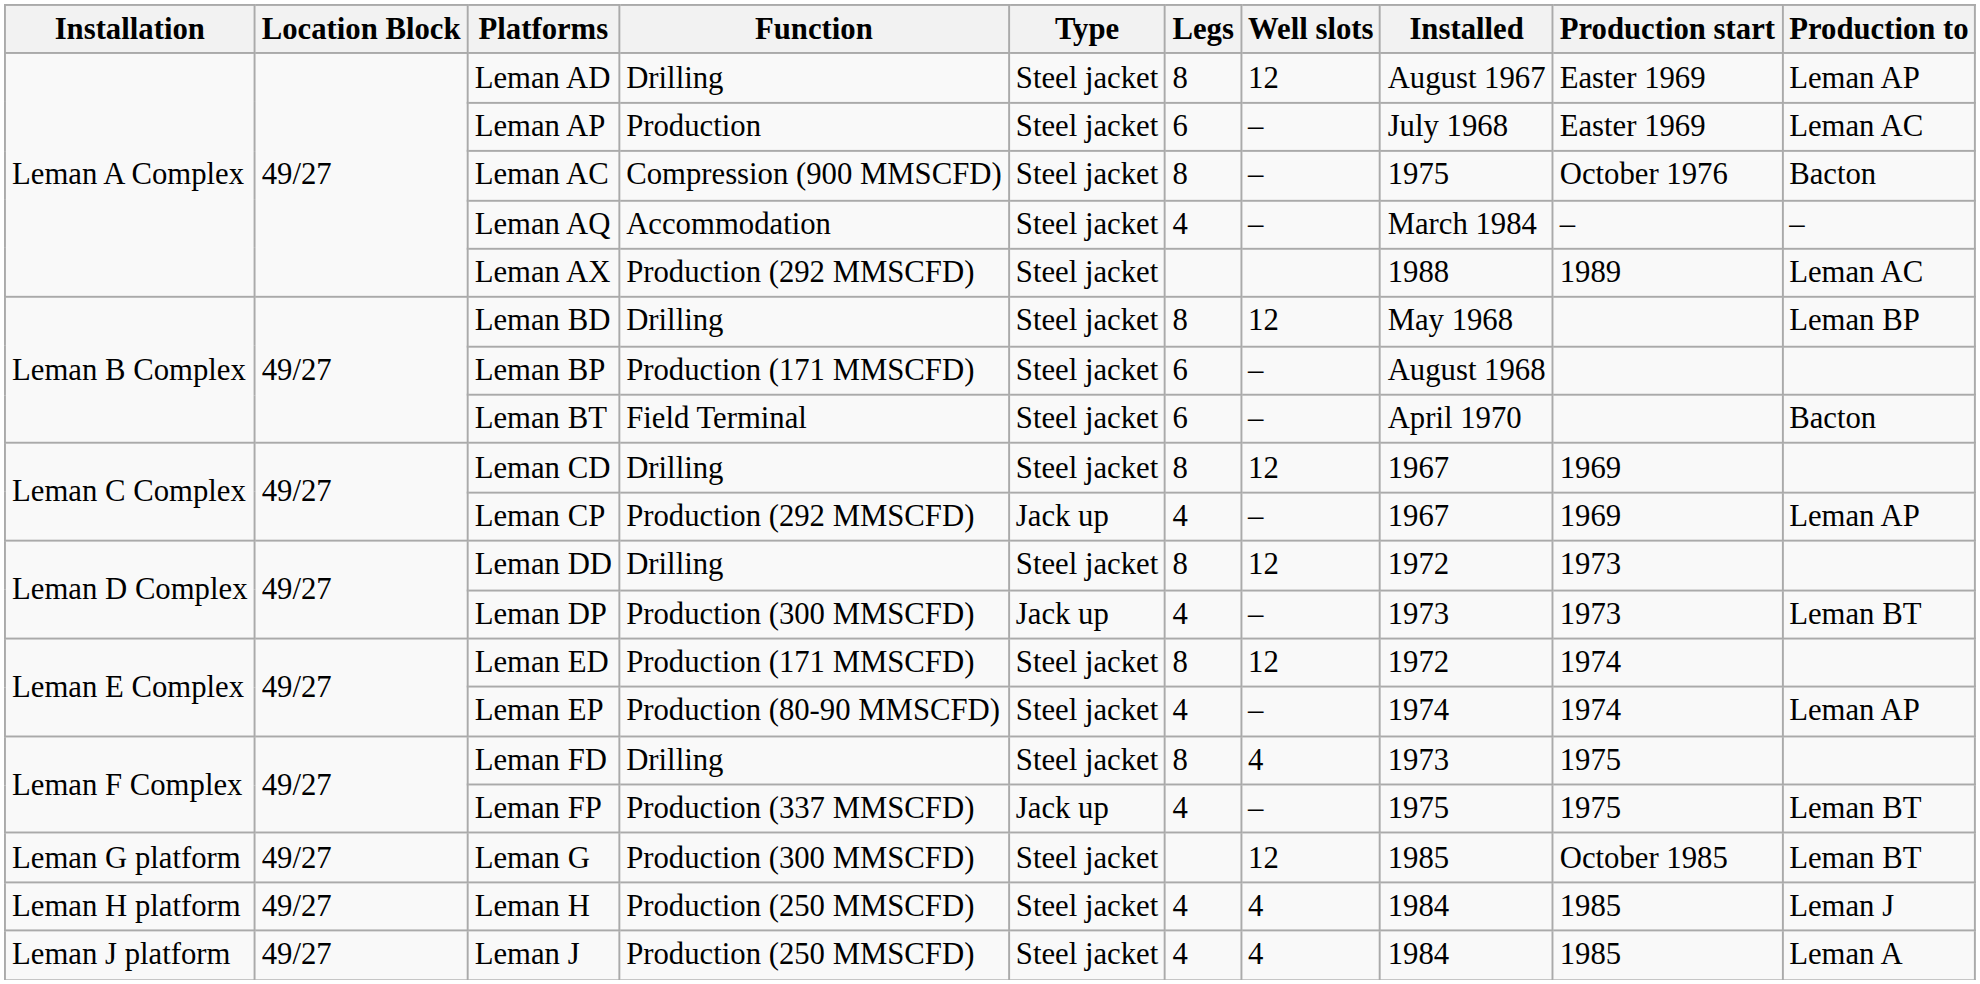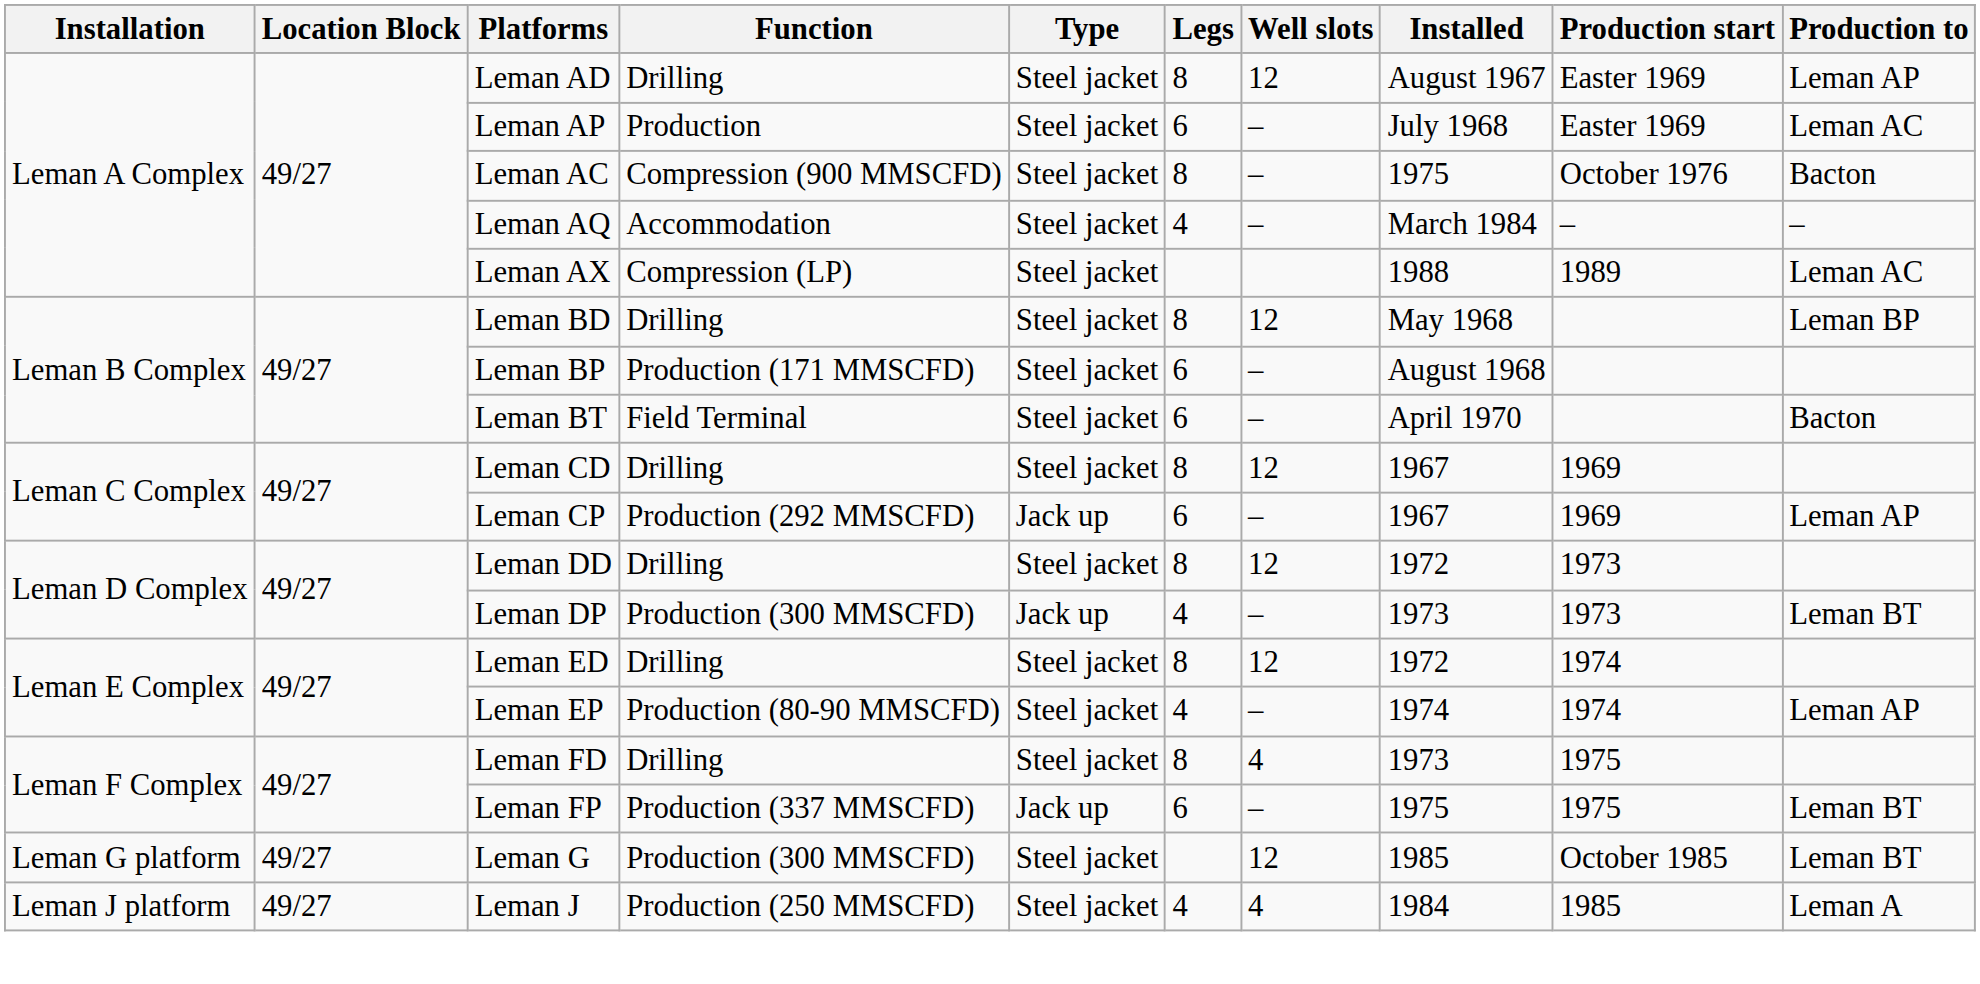Leman AX | Function: Production (292 MMSCFD) -> Compression (LP)
Leman CP | Legs: 4 -> 6
Leman ED | Function: Production (171 MMSCFD) -> Drilling
Leman FP | Legs: 4 -> 6
- row: Leman H platform | 49/27 | Leman H | Production (250 MMSCFD) | Steel jacket | 4 | 4 | 1984 | 1985 | Leman J
